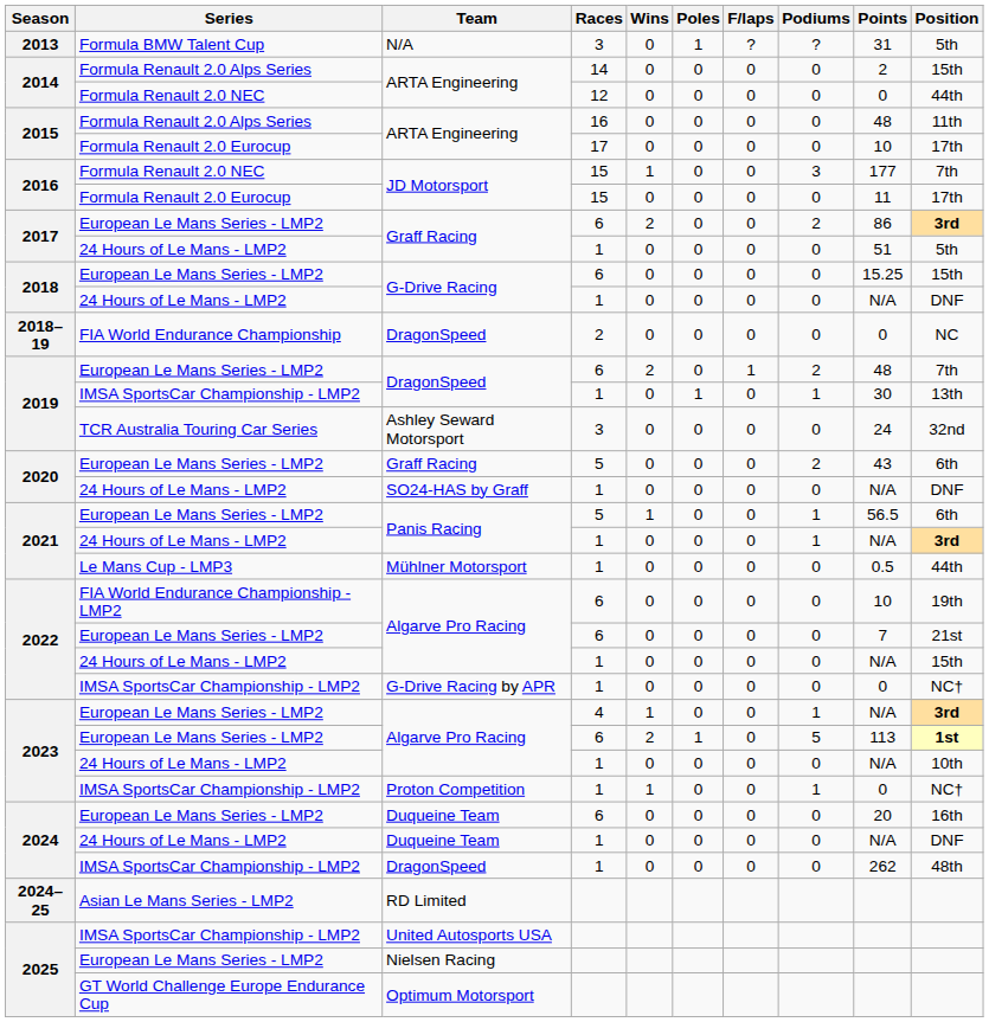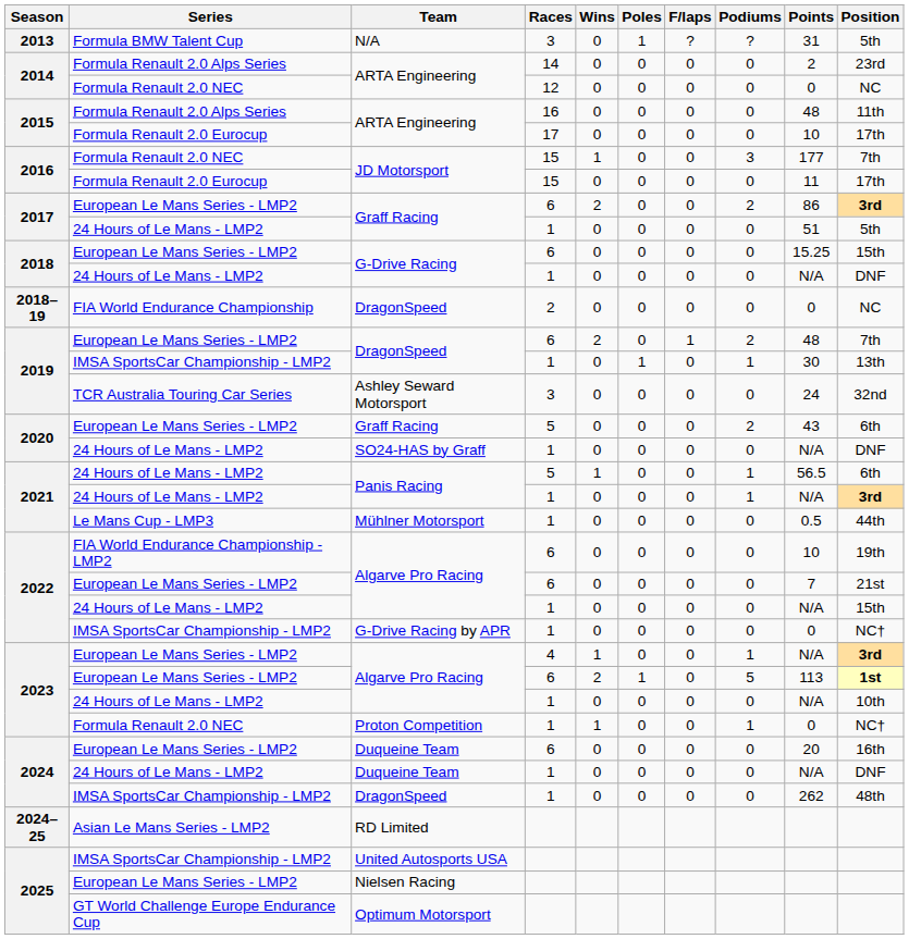ARTA Engineering / 14 | Position: 15th -> 23rd
ARTA Engineering / 12 | Position: 44th -> NC
Panis Racing / 5 | Series: European Le Mans Series - LMP2 -> 24 Hours of Le Mans - LMP2
Proton Competition | Series: IMSA SportsCar Championship - LMP2 -> Formula Renault 2.0 NEC
